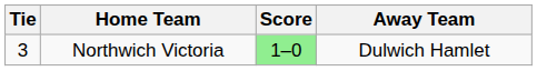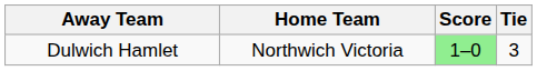columns swapped: Tie <-> Away Team
